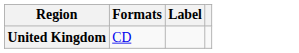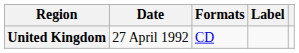+ column: Date | 27 April 1992
